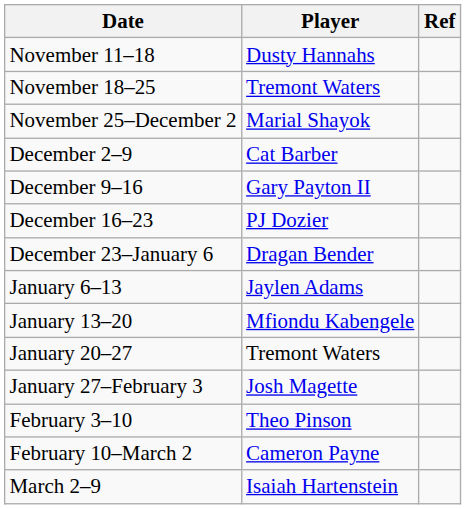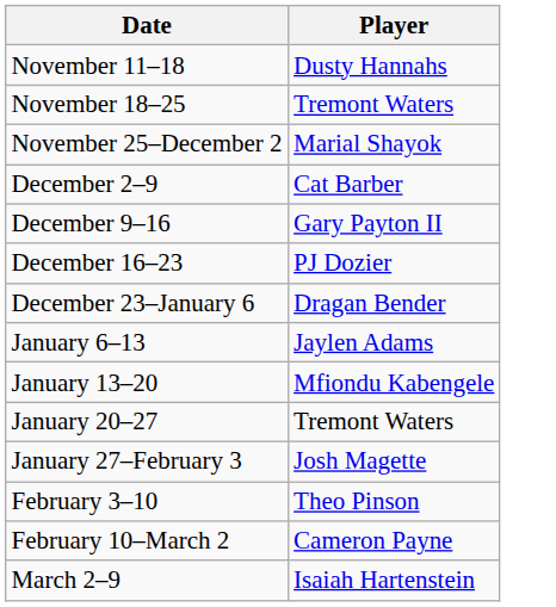- column: Ref
